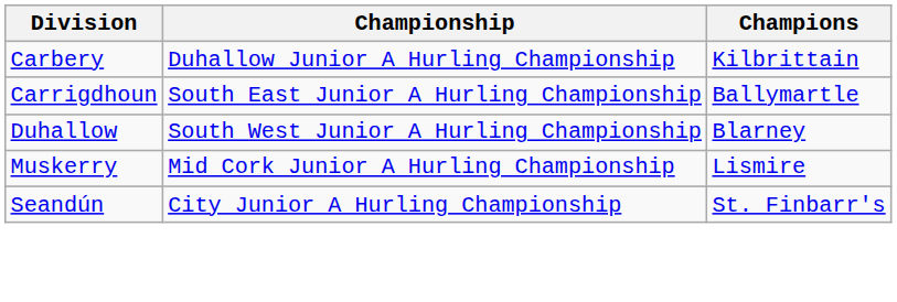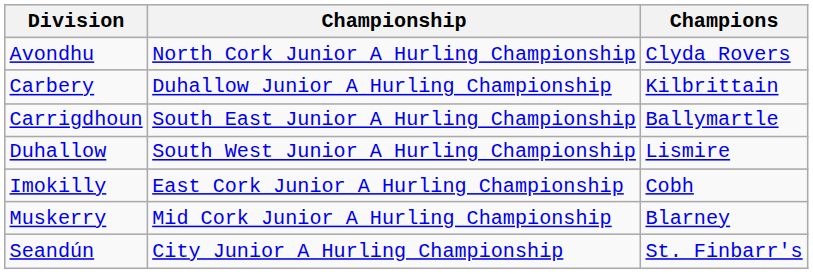+ row: Avondhu | North Cork Junior A Hurling Championship | Clyda Rovers
Duhallow | Champions: Blarney -> Lismire
+ row: Imokilly | East Cork Junior A Hurling Championship | Cobh
Muskerry | Champions: Lismire -> Blarney
